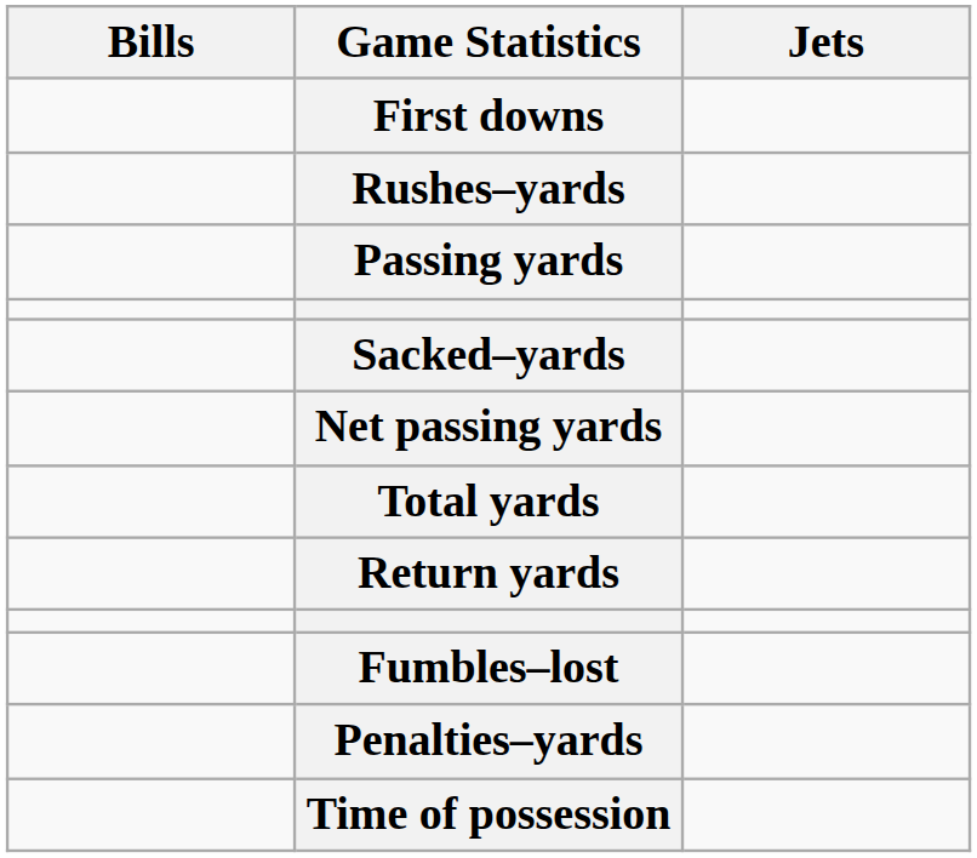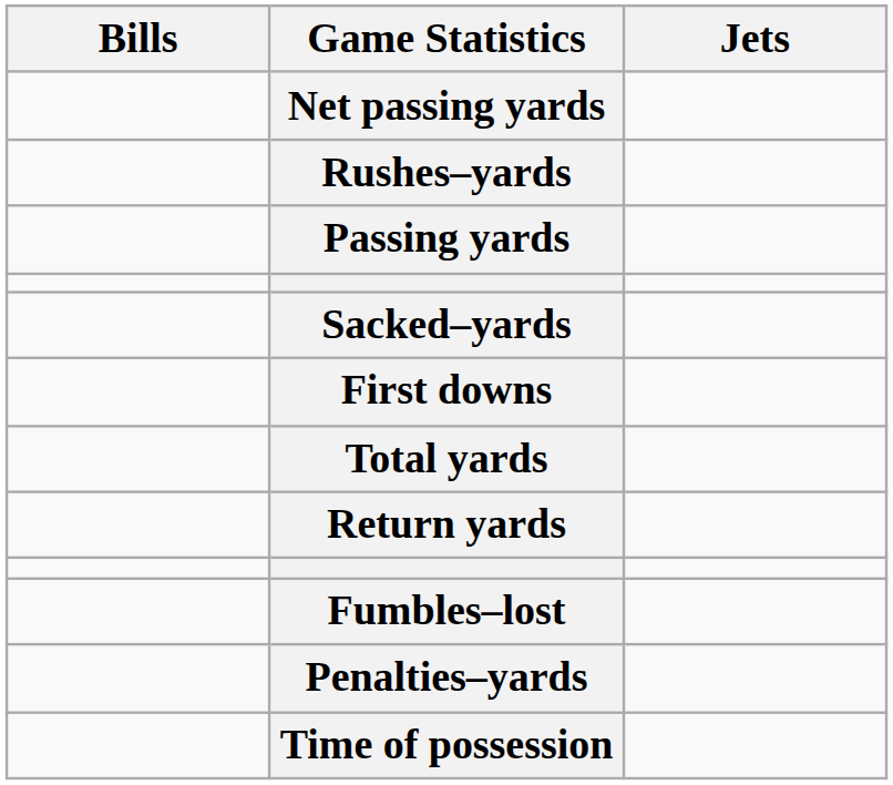rows swapped: First downs <-> Net passing yards
